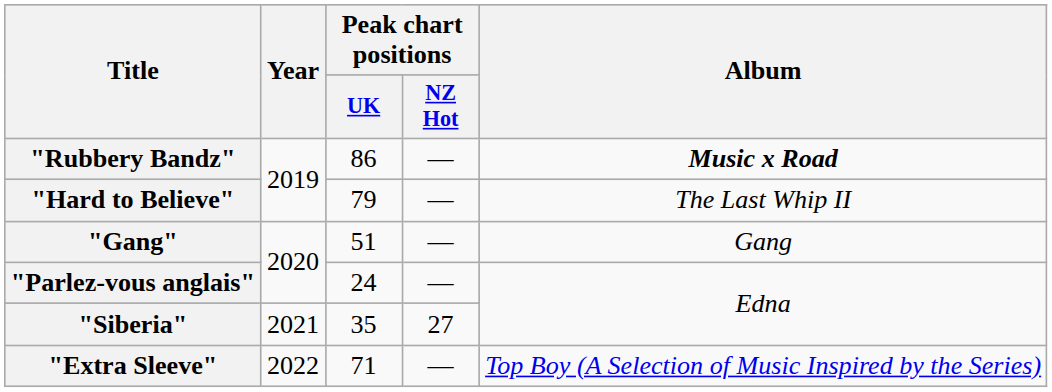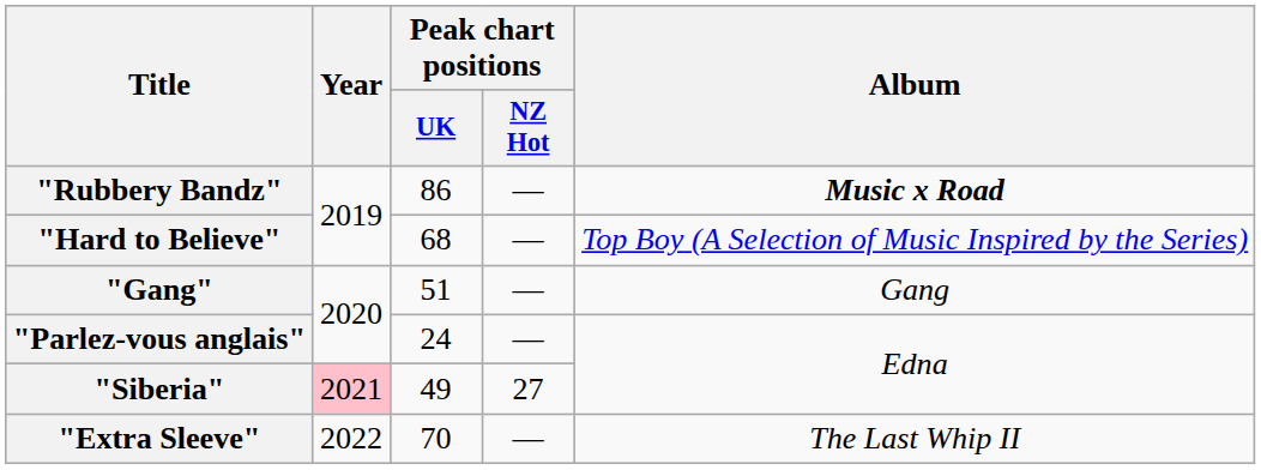"Hard to Believe" | Peak chart positions / UK: 79 -> 68
"Hard to Believe" | Album: The Last Whip II -> Top Boy (A Selection of Music Inspired by the Series)
"Siberia" | Year: no background -> pink background
"Siberia" | Peak chart positions / UK: 35 -> 49
"Extra Sleeve" | Peak chart positions / UK: 71 -> 70
"Extra Sleeve" | Album: Top Boy (A Selection of Music Inspired by the Series) -> The Last Whip II
